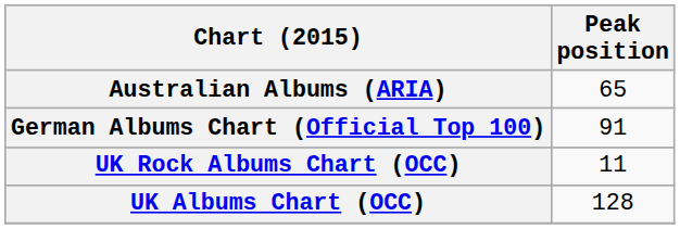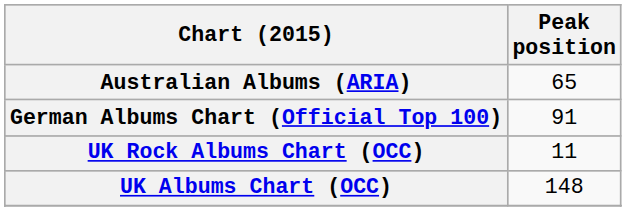UK Albums Chart (OCC) | Peak position: 128 -> 148
